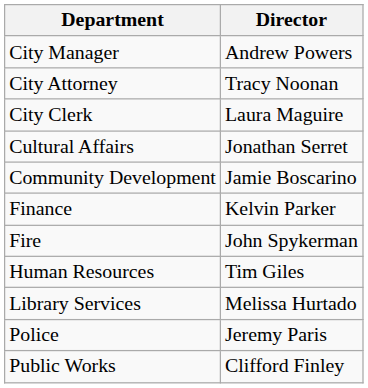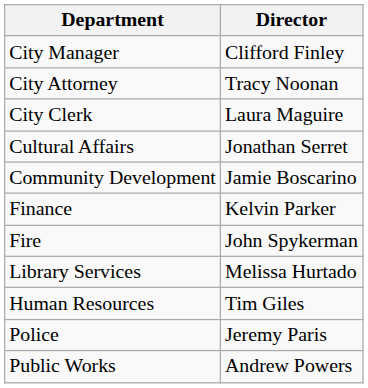City Manager | Director: Andrew Powers -> Clifford Finley
rows swapped: Human Resources <-> Library Services
Public Works | Director: Clifford Finley -> Andrew Powers
